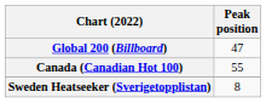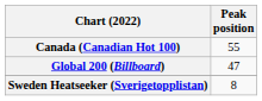rows swapped: Canada (Canadian Hot 100) <-> Global 200 (Billboard)
